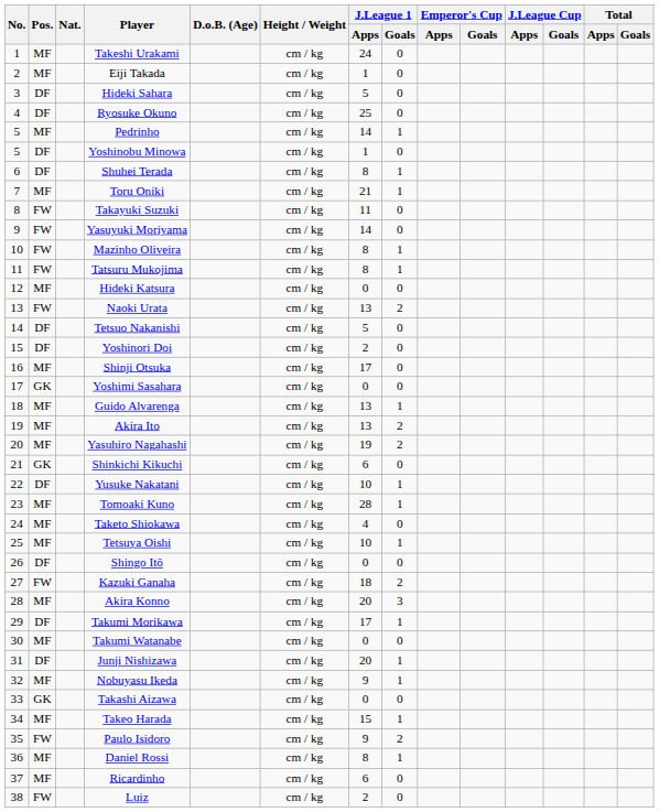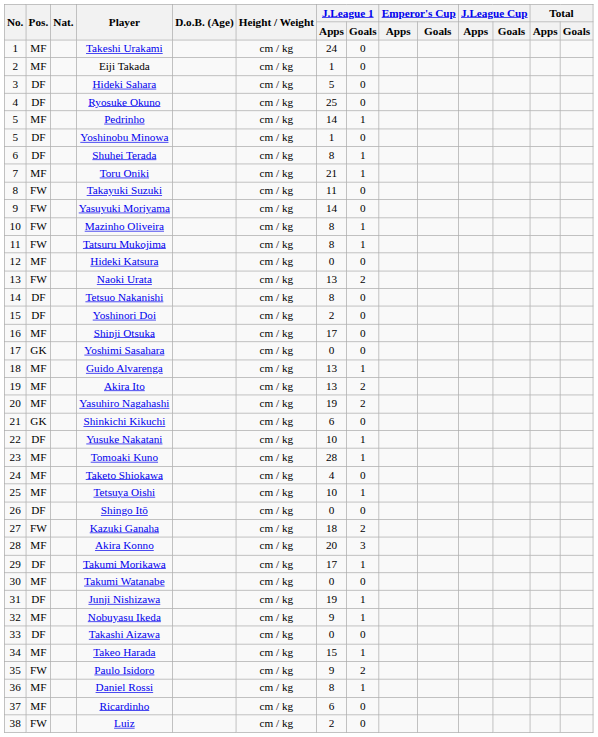Tetsuo Nakanishi | J.League 1 / Apps: 5 -> 8
Junji Nishizawa | J.League 1 / Apps: 20 -> 19
Takashi Aizawa | Pos.: GK -> DF
